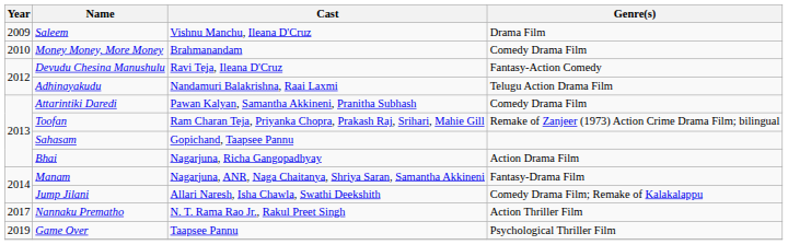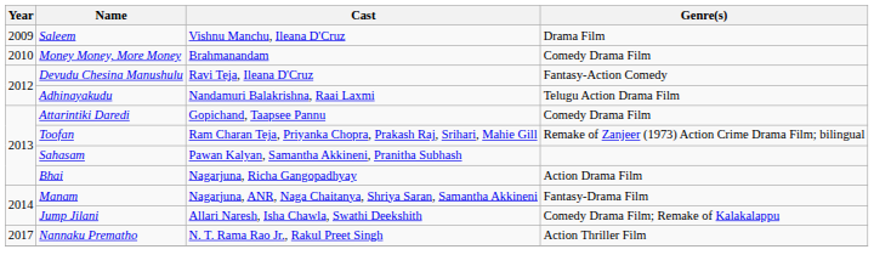Attarintiki Daredi | Cast: Pawan Kalyan, Samantha Akkineni, Pranitha Subhash -> Gopichand, Taapsee Pannu
Sahasam | Cast: Gopichand, Taapsee Pannu -> Pawan Kalyan, Samantha Akkineni, Pranitha Subhash
- row: 2019 | Game Over | Taapsee Pannu | Psychological Thriller Film
